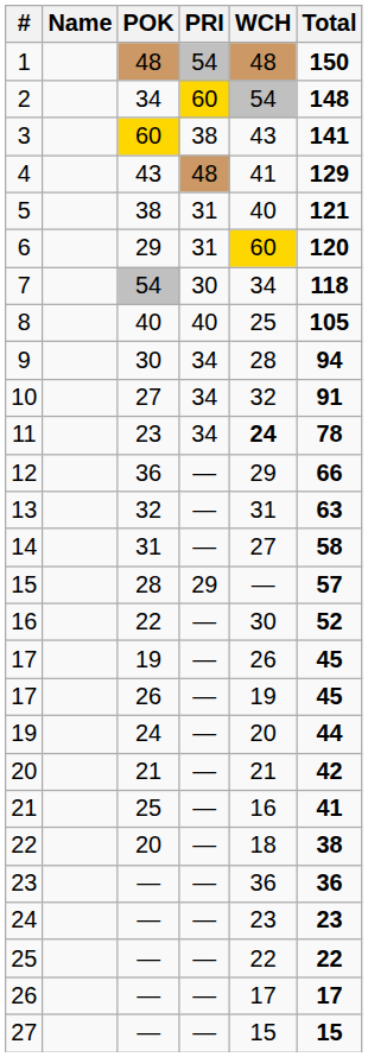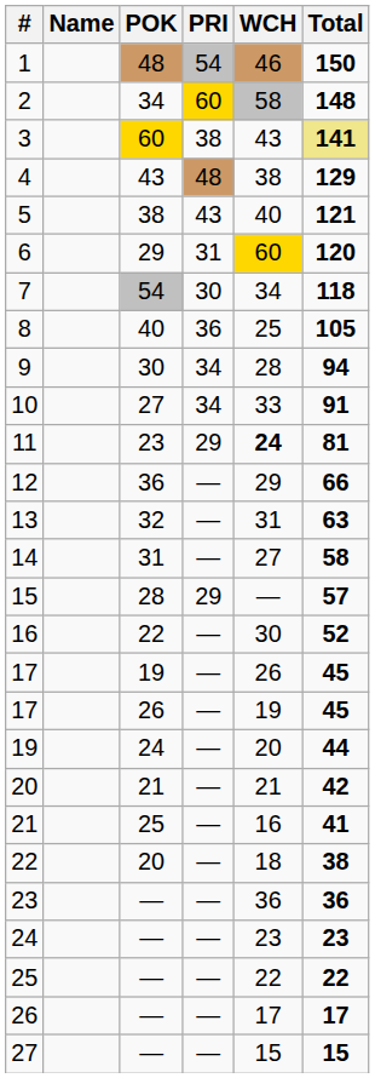1 | WCH: 48 -> 46
2 | WCH: 54 -> 58
3 | Total: no background -> khaki background
4 | WCH: 41 -> 38
5 | PRI: 31 -> 43
8 | PRI: 40 -> 36
10 | WCH: 32 -> 33
11 | PRI: 34 -> 29
11 | Total: 78 -> 81
